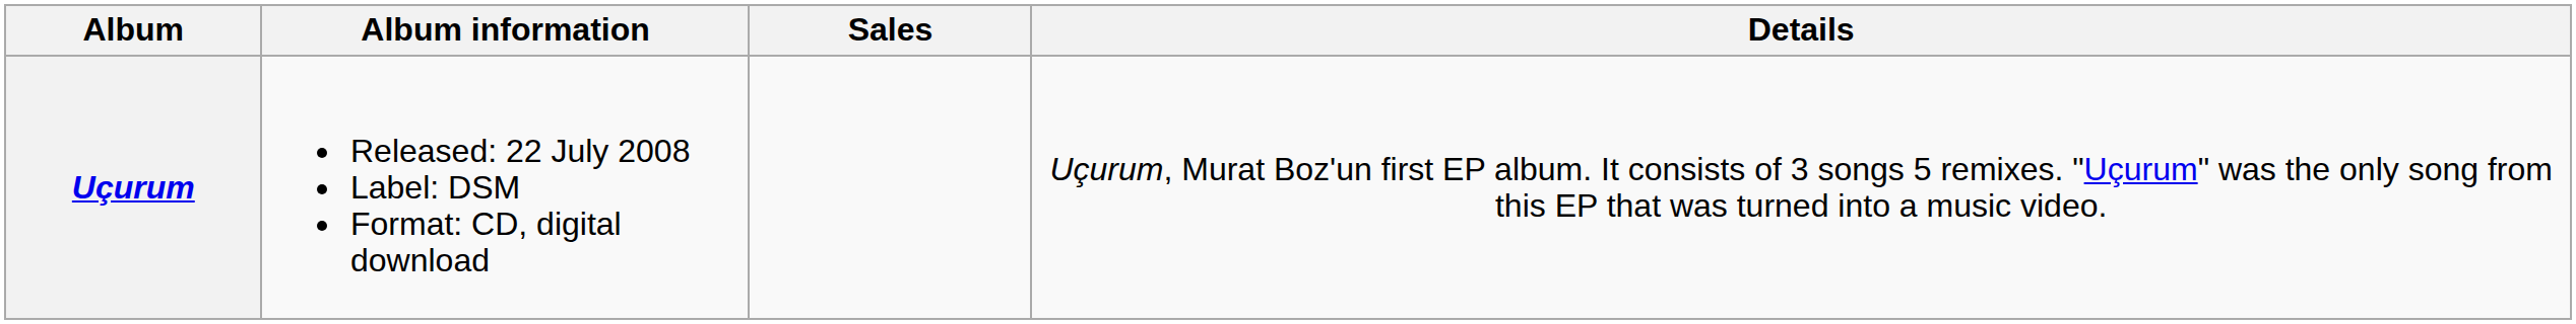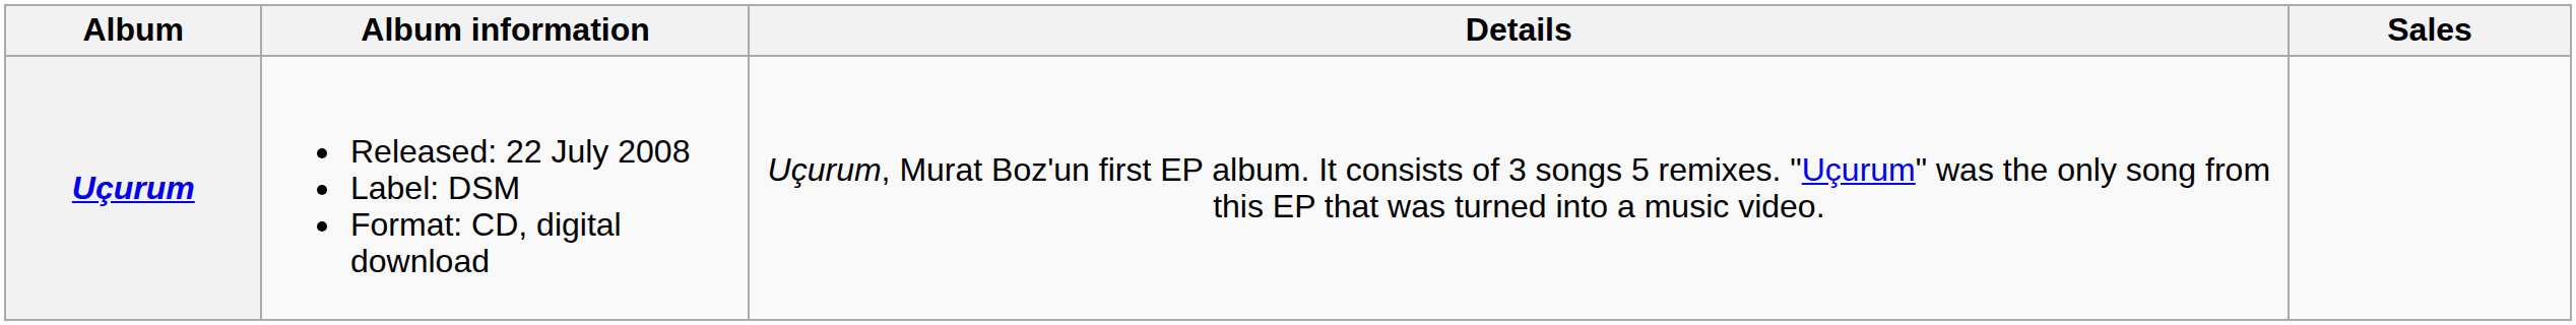columns swapped: Details <-> Sales
